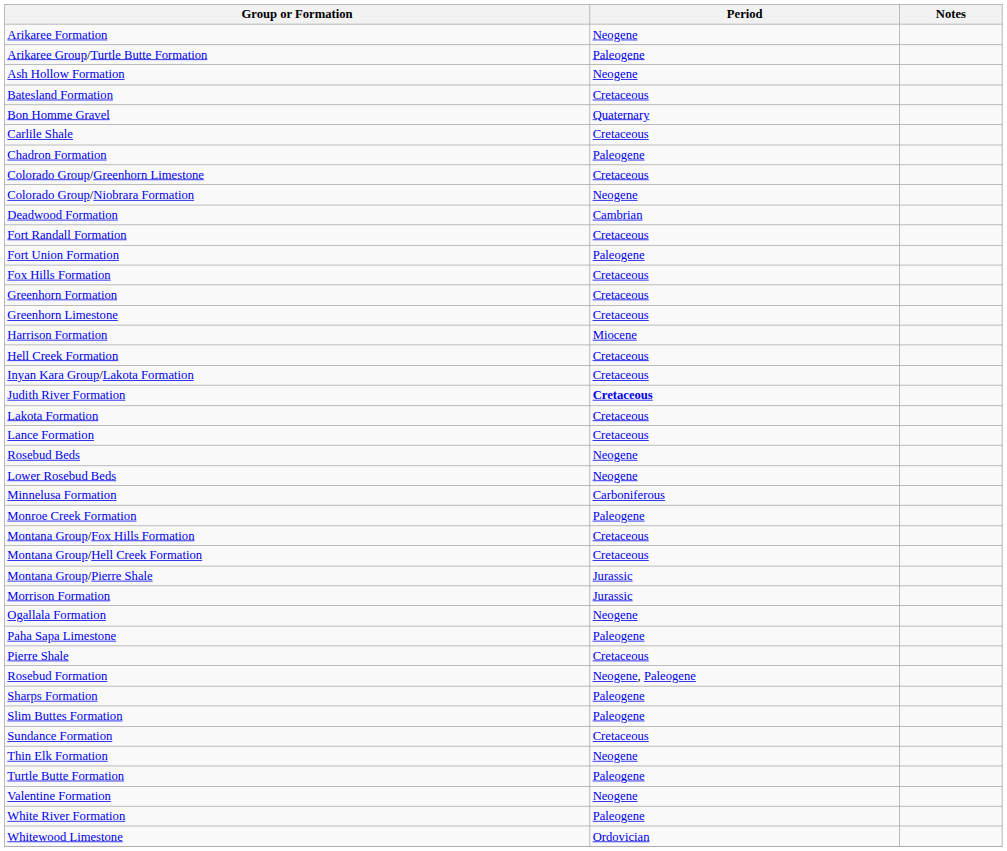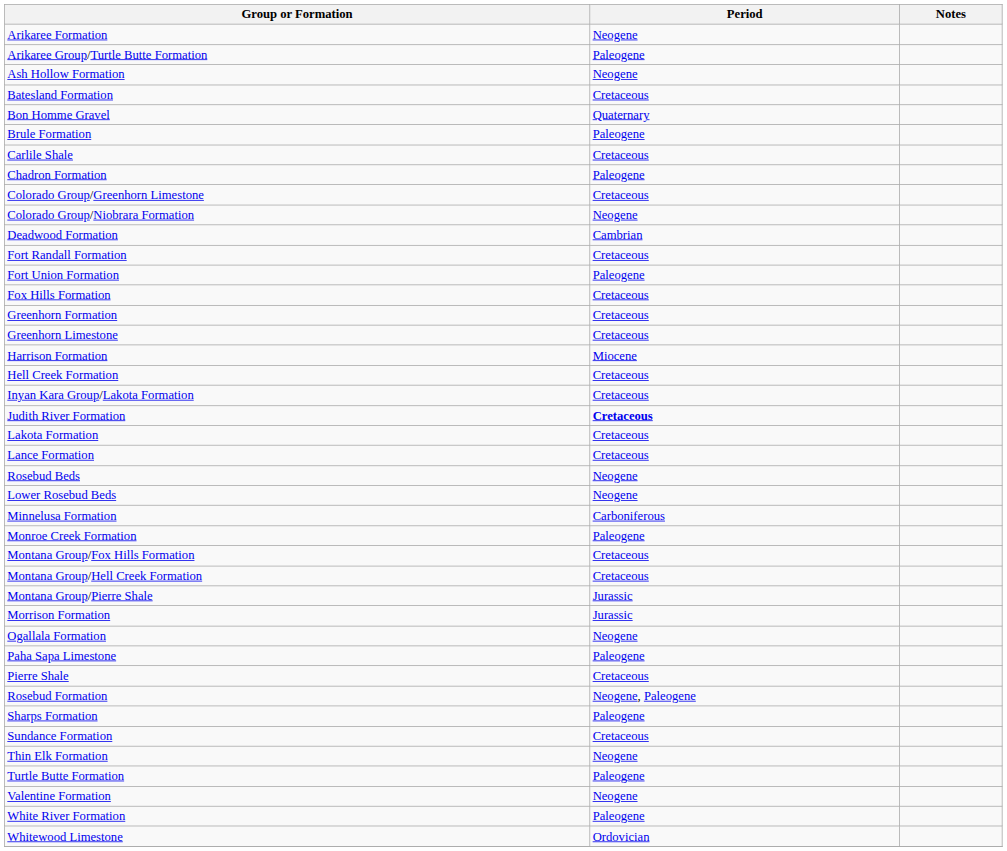+ row: Brule Formation | Paleogene
- row: Slim Buttes Formation | Paleogene
